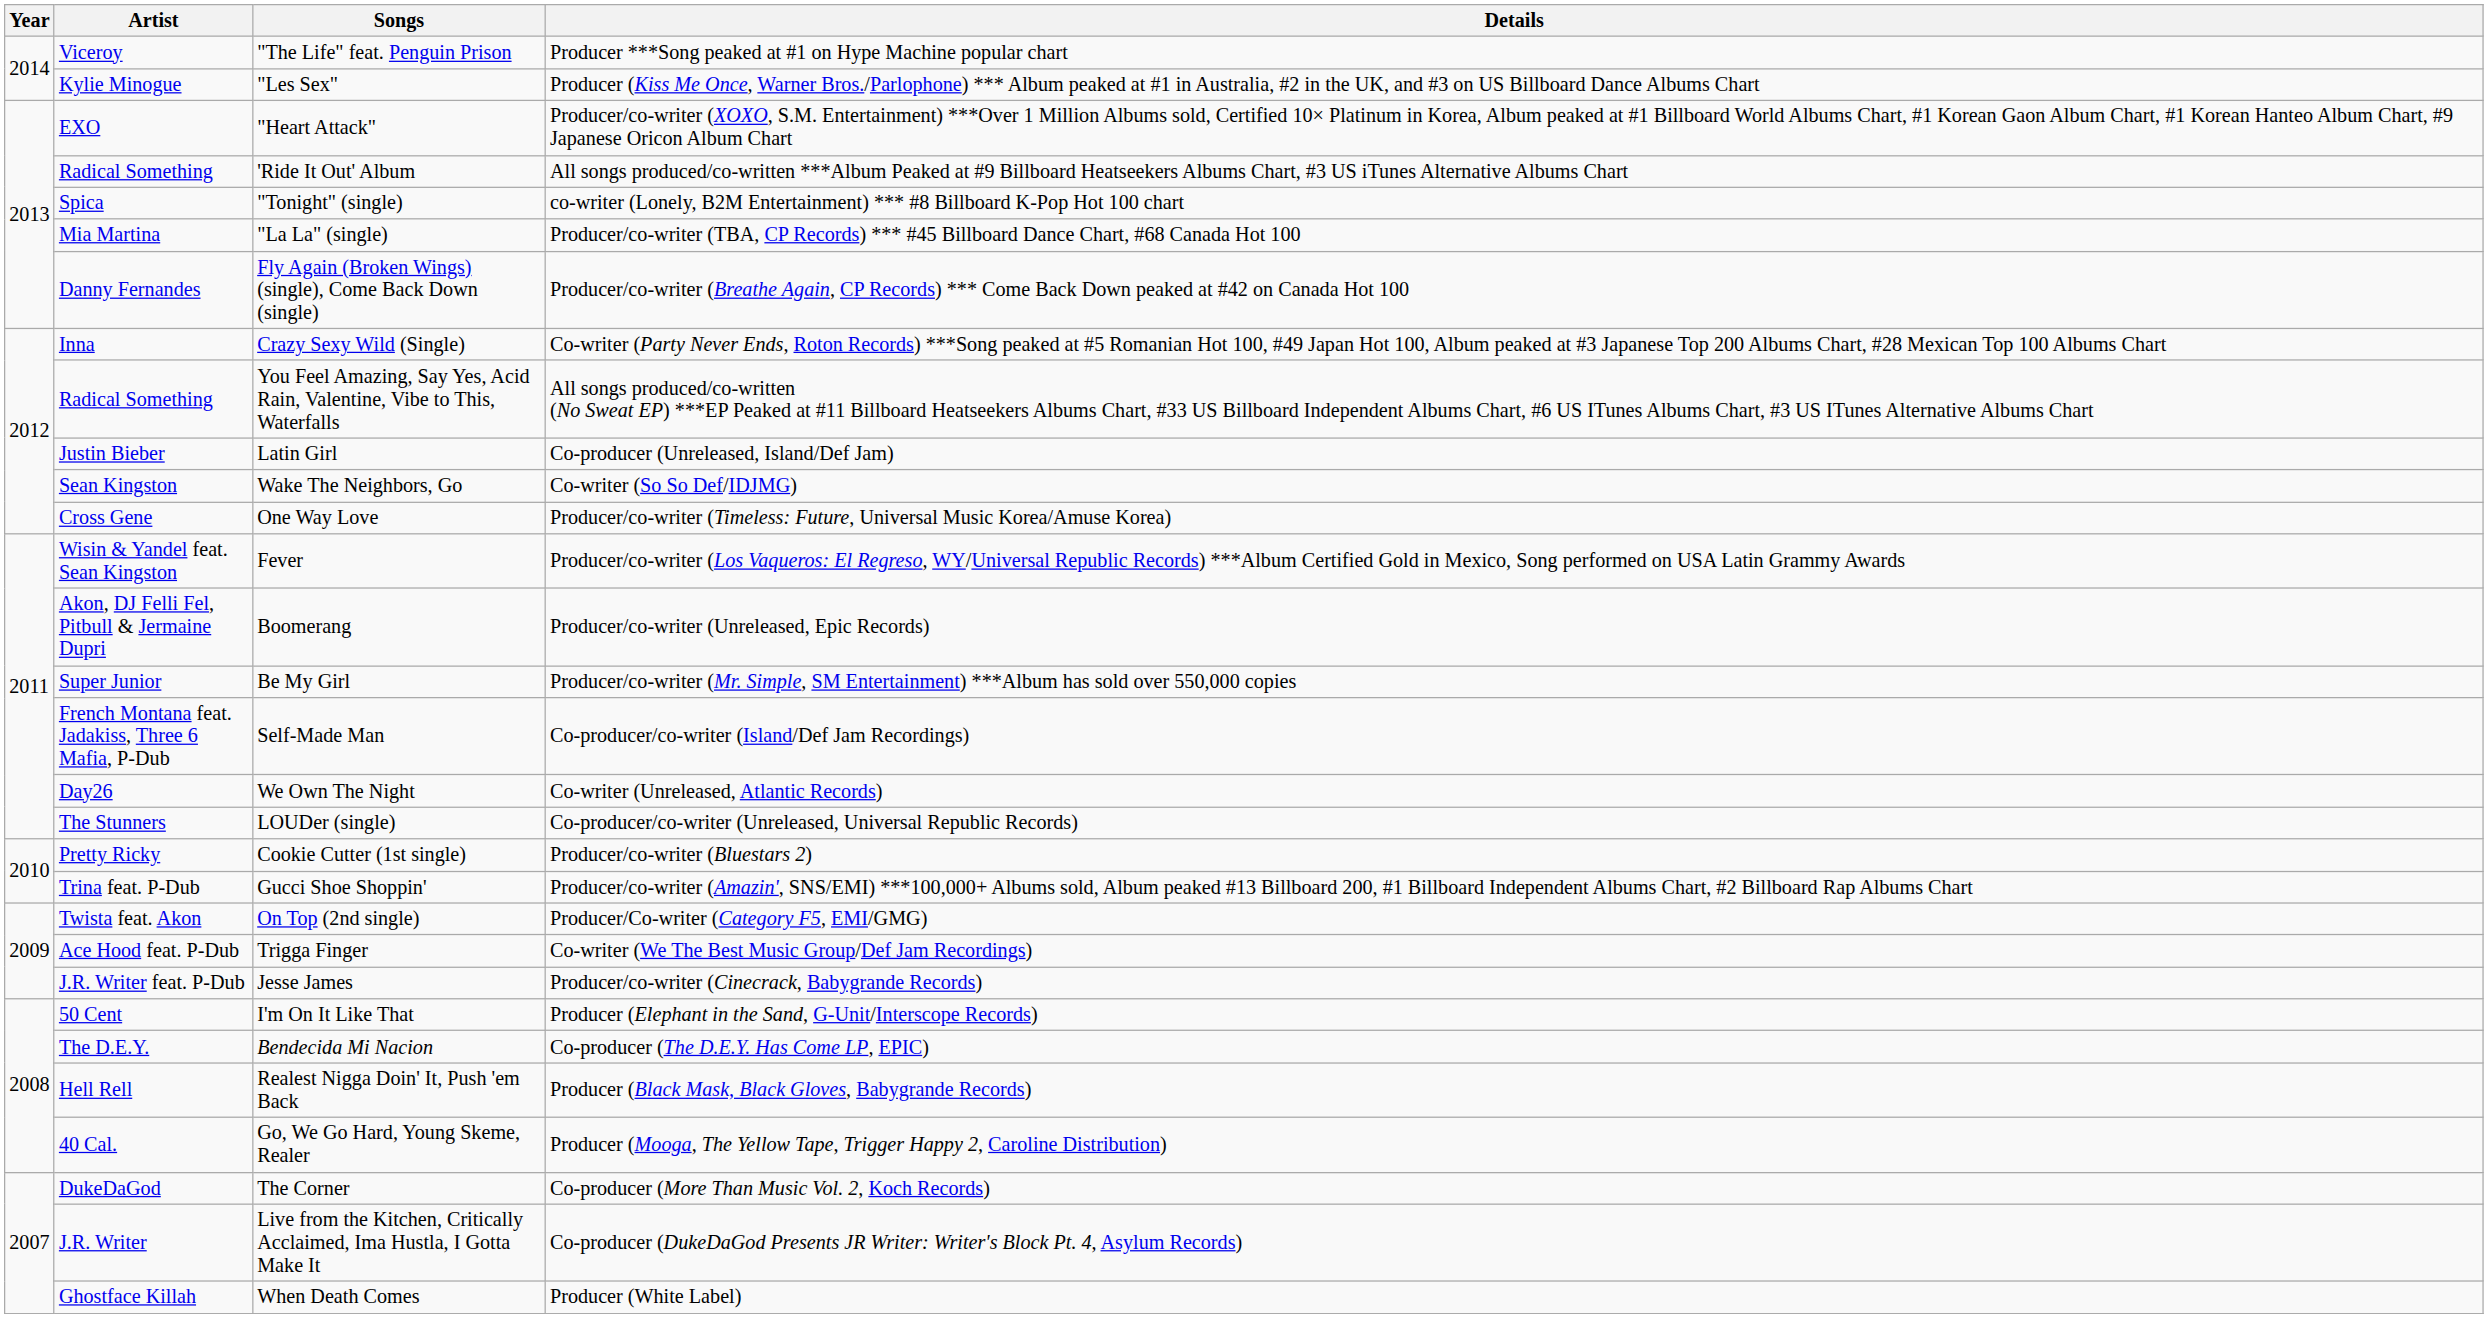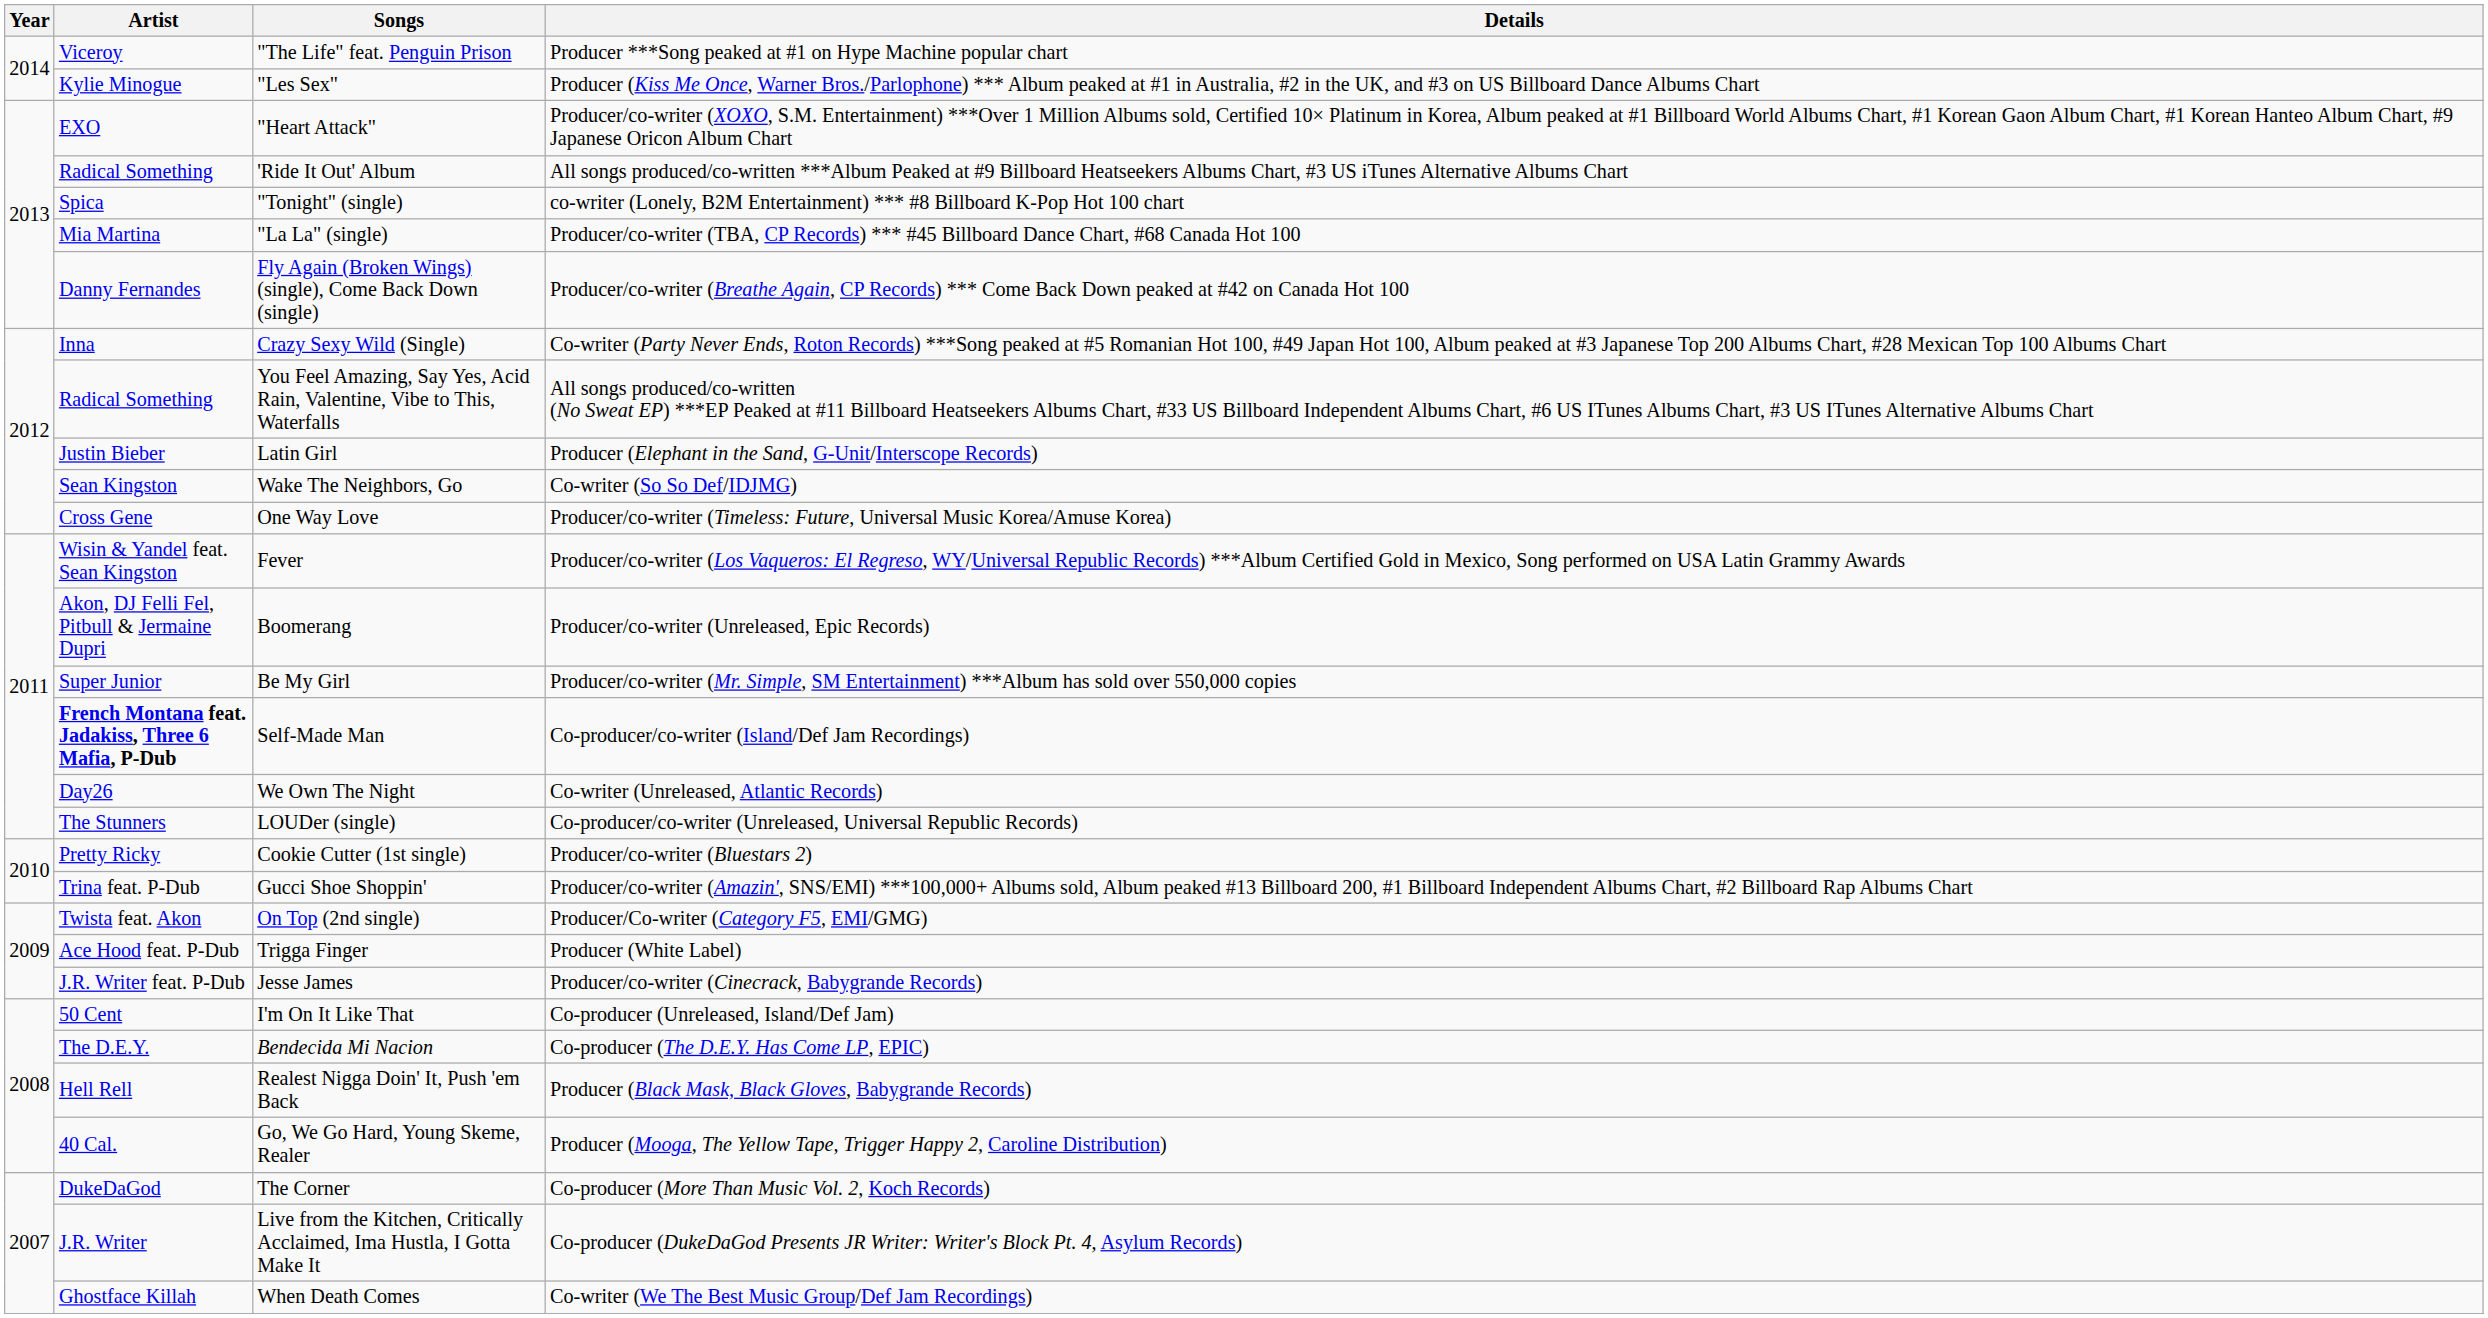Latin Girl | Details: Co-producer (Unreleased, Island/Def Jam) -> Producer (Elephant in the Sand, G-Unit/Interscope Records)
Self-Made Man | Artist: normal -> bold
Trigga Finger | Details: Co-writer (We The Best Music Group/Def Jam Recordings) -> Producer (White Label)
I'm On It Like That | Details: Producer (Elephant in the Sand, G-Unit/Interscope Records) -> Co-producer (Unreleased, Island/Def Jam)
When Death Comes | Details: Producer (White Label) -> Co-writer (We The Best Music Group/Def Jam Recordings)
